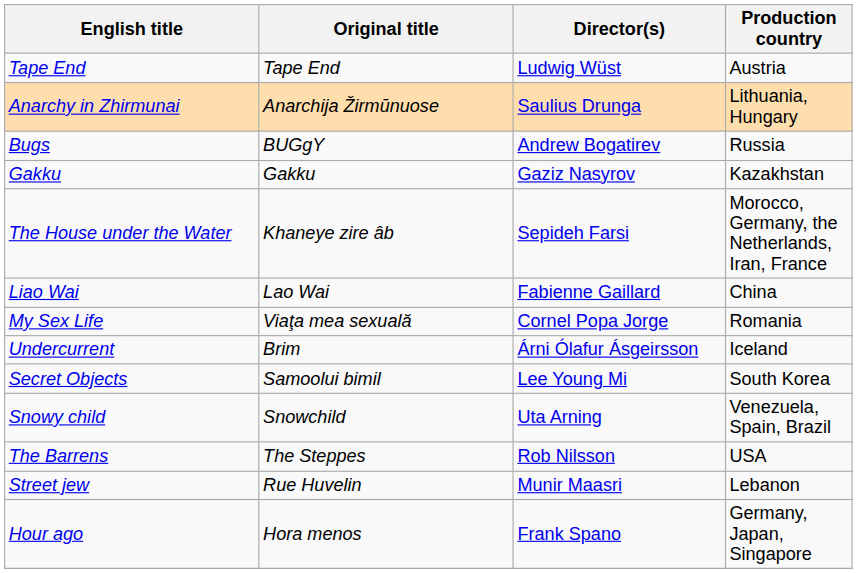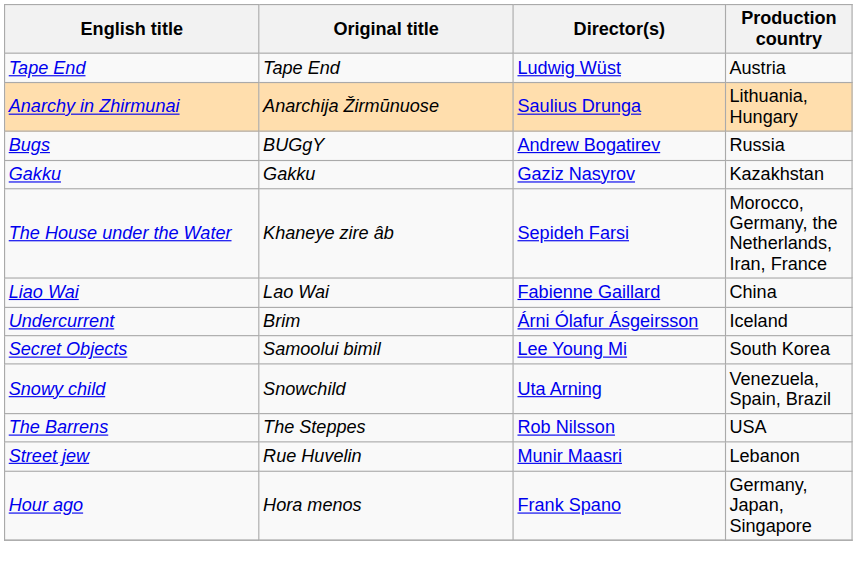- row: My Sex Life | Viaţa mea sexuală | Cornel Popa Jorge | Romania
